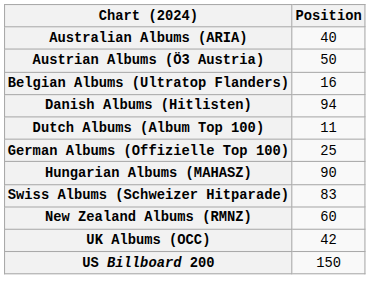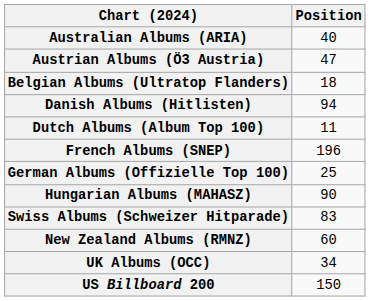Austrian Albums (Ö3 Austria) | Position: 50 -> 47
Belgian Albums (Ultratop Flanders) | Position: 16 -> 18
+ row: French Albums (SNEP) | 196
UK Albums (OCC) | Position: 42 -> 34
